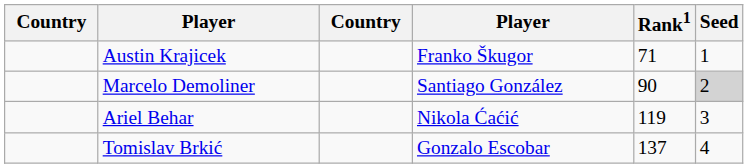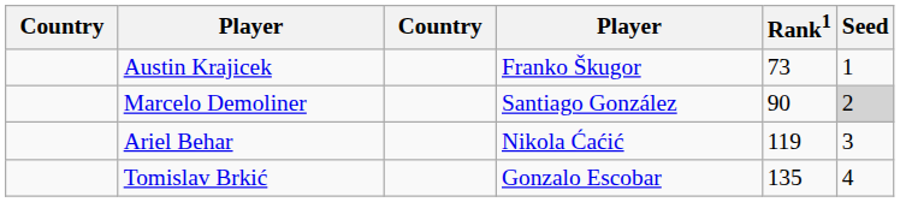Austin Krajicek | Rank1: 71 -> 73
Tomislav Brkić | Rank1: 137 -> 135
